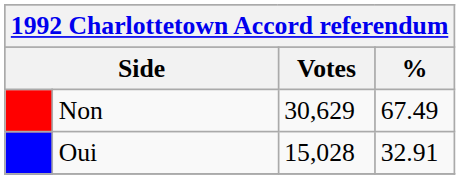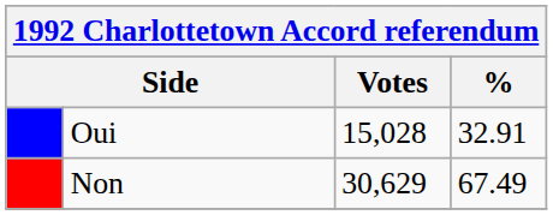rows swapped: Non <-> Oui
